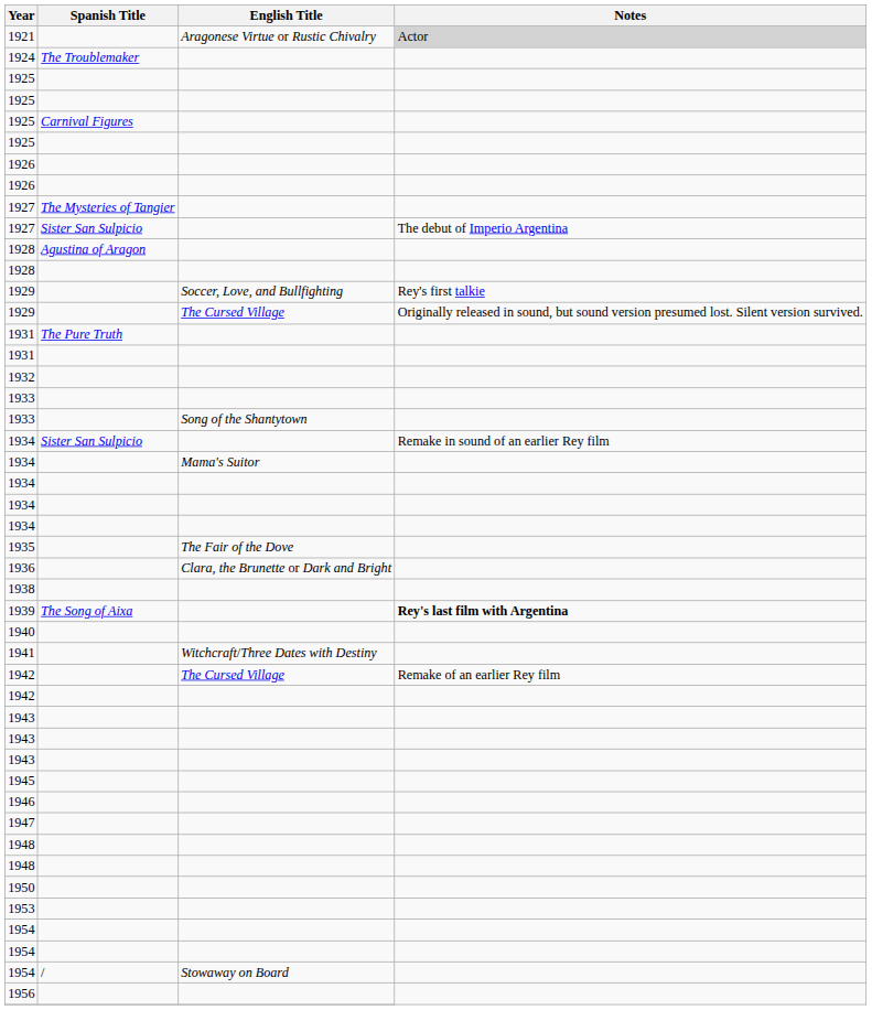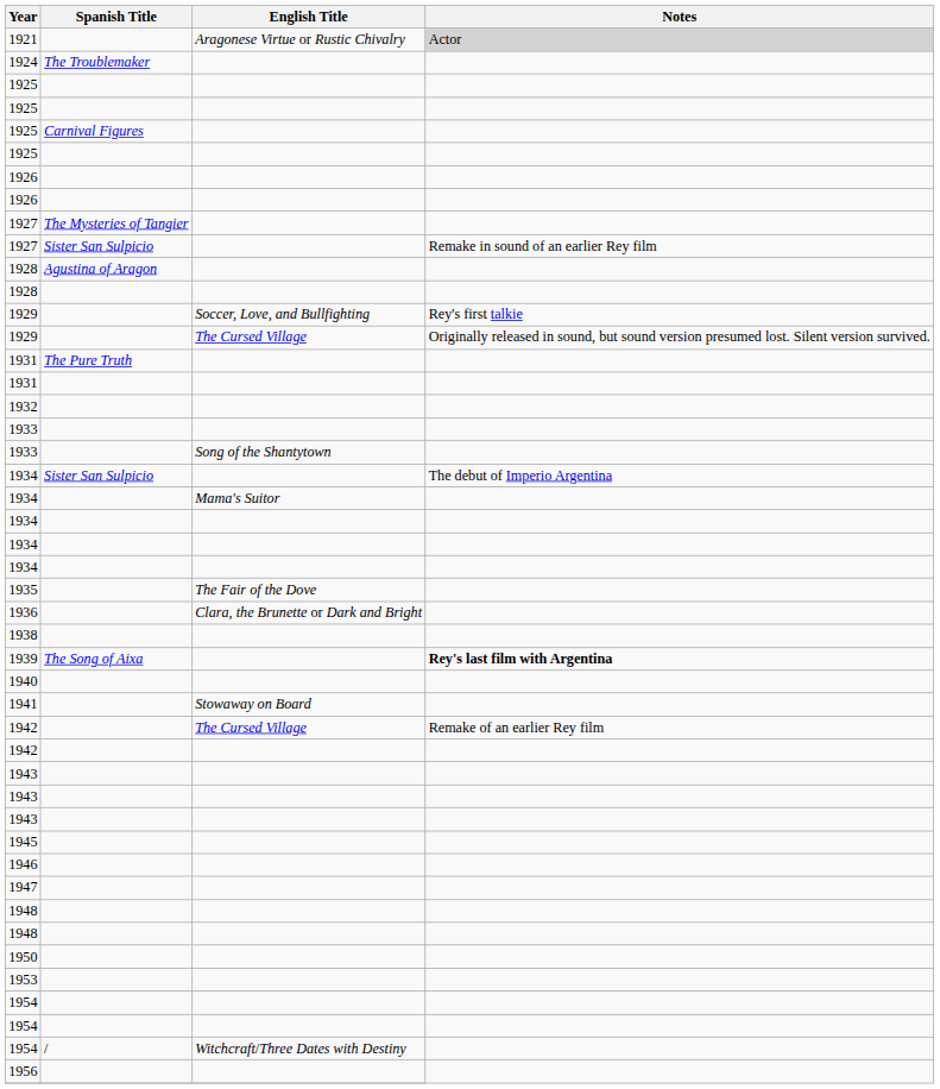1927 / Sister San Sulpicio | Notes: The debut of Imperio Argentina -> Remake in sound of an earlier Rey film
1934 / Sister San Sulpicio | Notes: Remake in sound of an earlier Rey film -> The debut of Imperio Argentina
1941 | English Title: Witchcraft/Three Dates with Destiny -> Stowaway on Board
1954 / / | English Title: Stowaway on Board -> Witchcraft/Three Dates with Destiny
